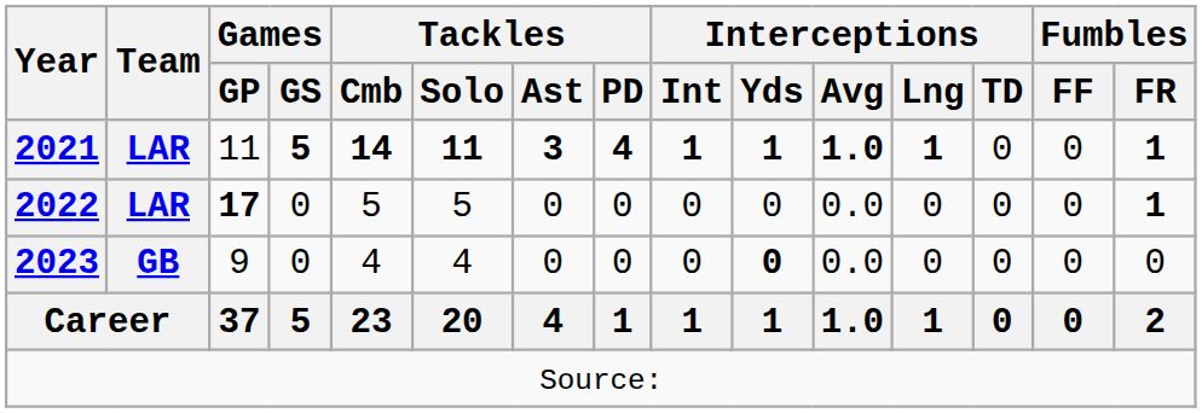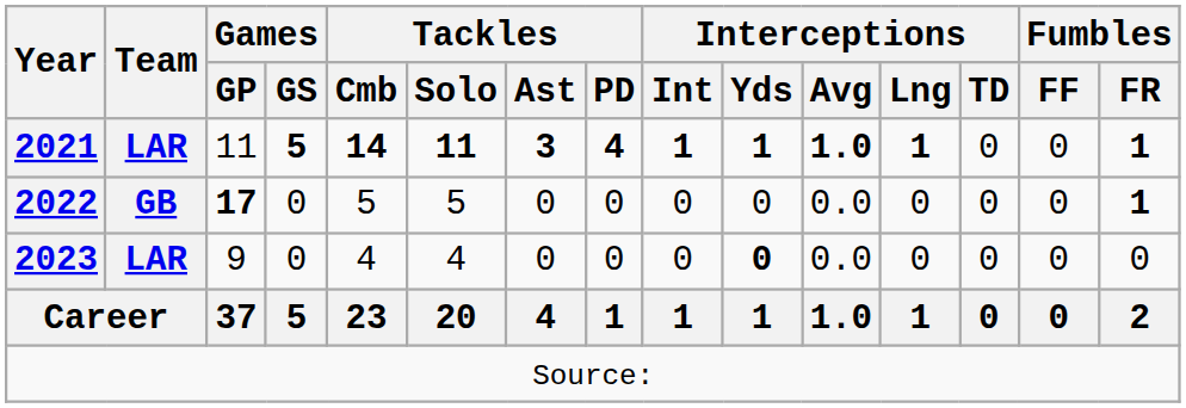2022 | Team: LAR -> GB
2023 | Team: GB -> LAR
